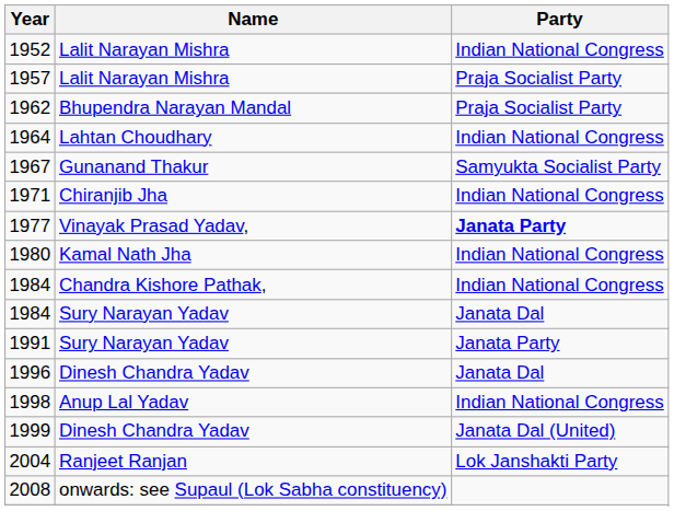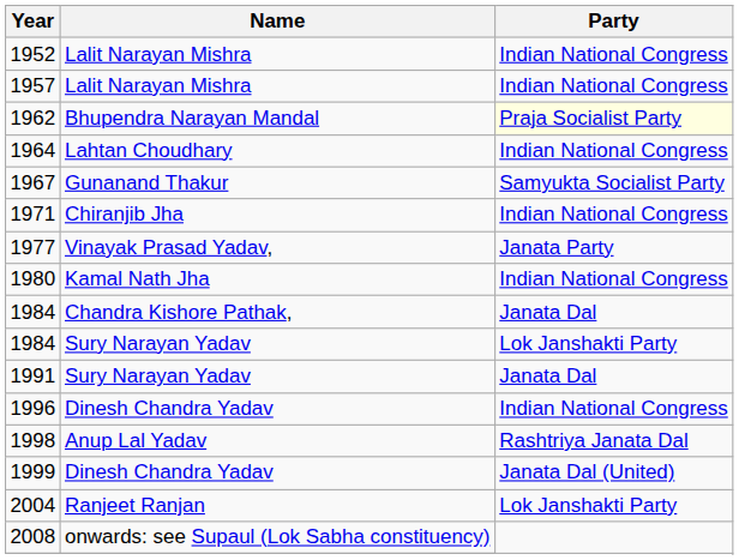1957 | column 3: Praja Socialist Party -> Indian National Congress
1962 | column 3: no background -> lightyellow background
1977 | column 3: bold -> normal
1984 / Chandra Kishore Pathak, | column 3: Indian National Congress -> Janata Dal
1984 / Sury Narayan Yadav | column 3: Janata Dal -> Lok Janshakti Party
1991 | column 3: Janata Party -> Janata Dal
1996 | column 3: Janata Dal -> Indian National Congress
1998 | column 3: Indian National Congress -> Rashtriya Janata Dal
